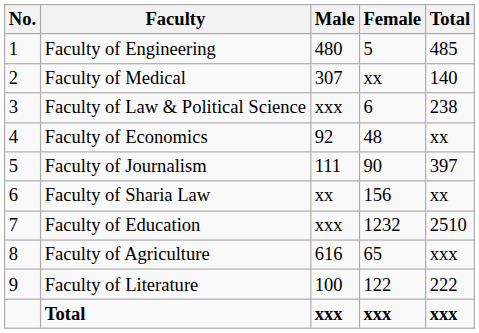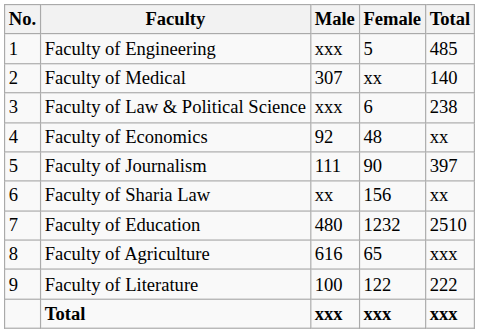Faculty of Engineering | Male: 480 -> xxx
Faculty of Education | Male: xxx -> 480
